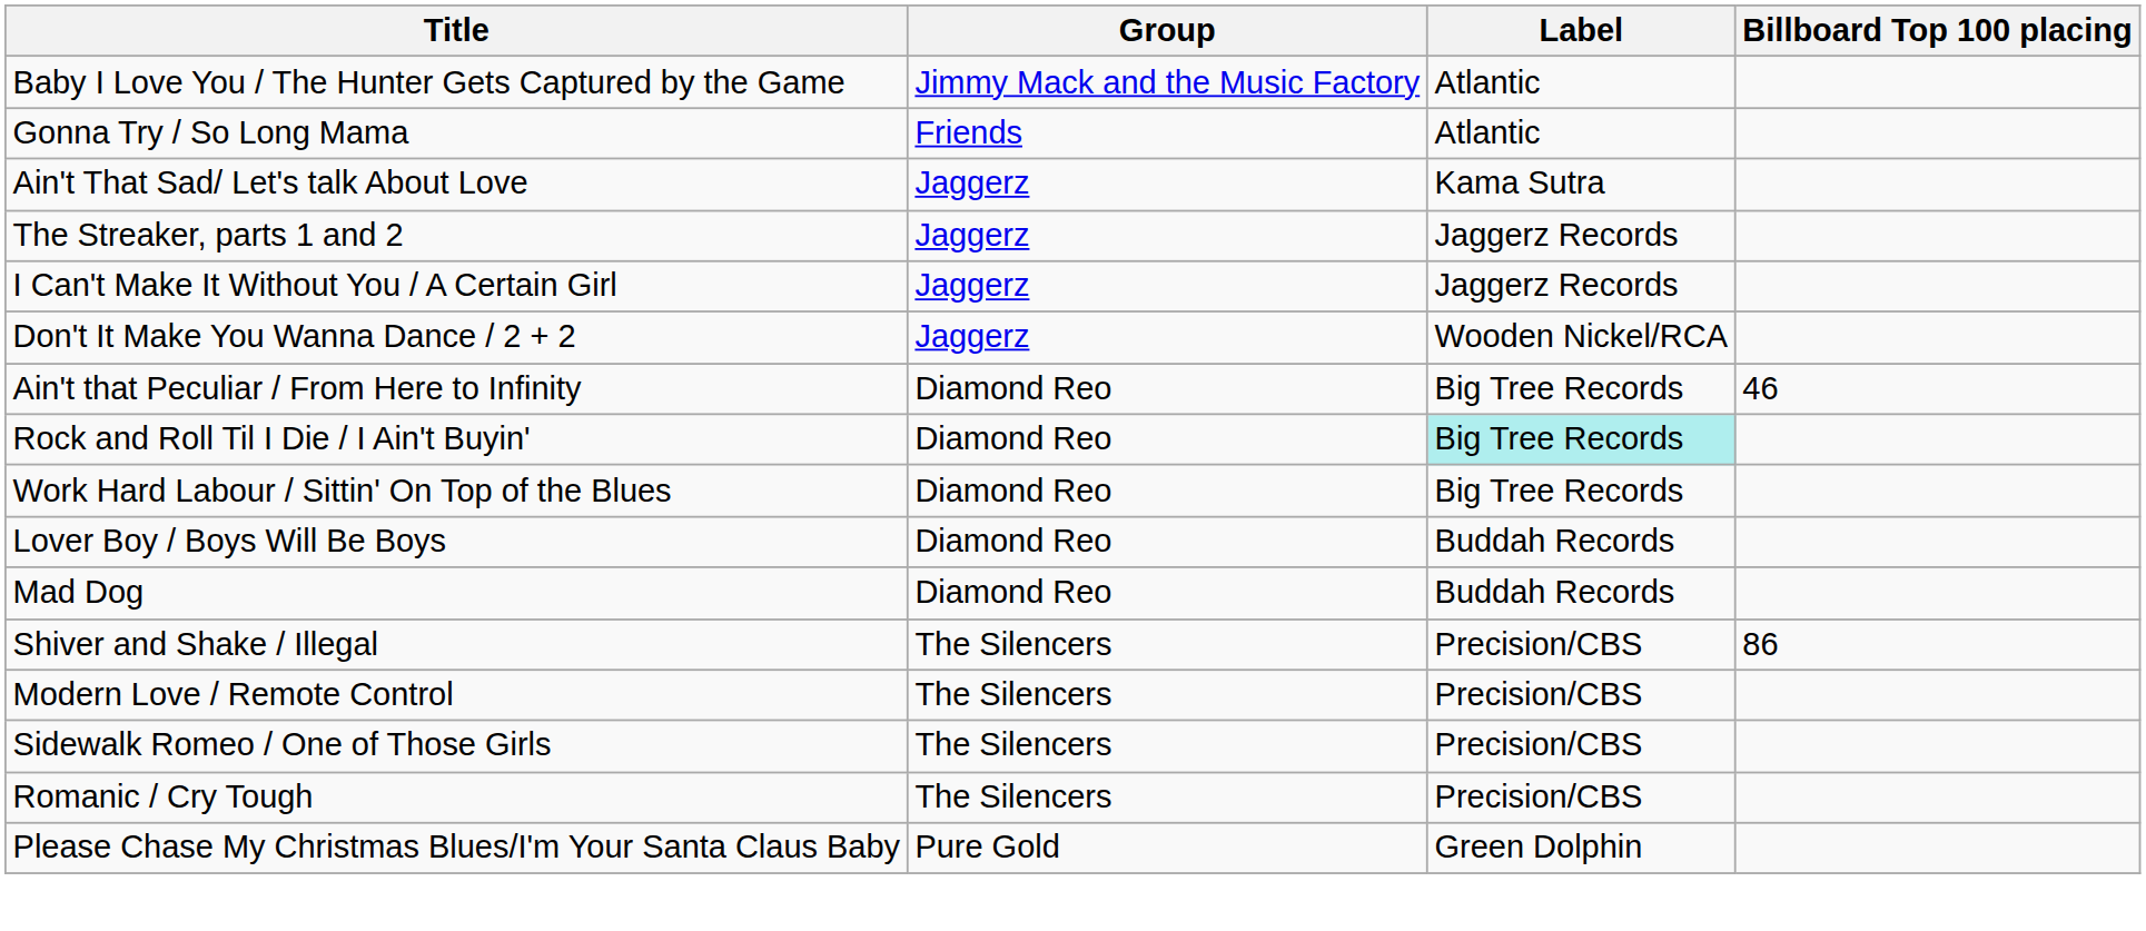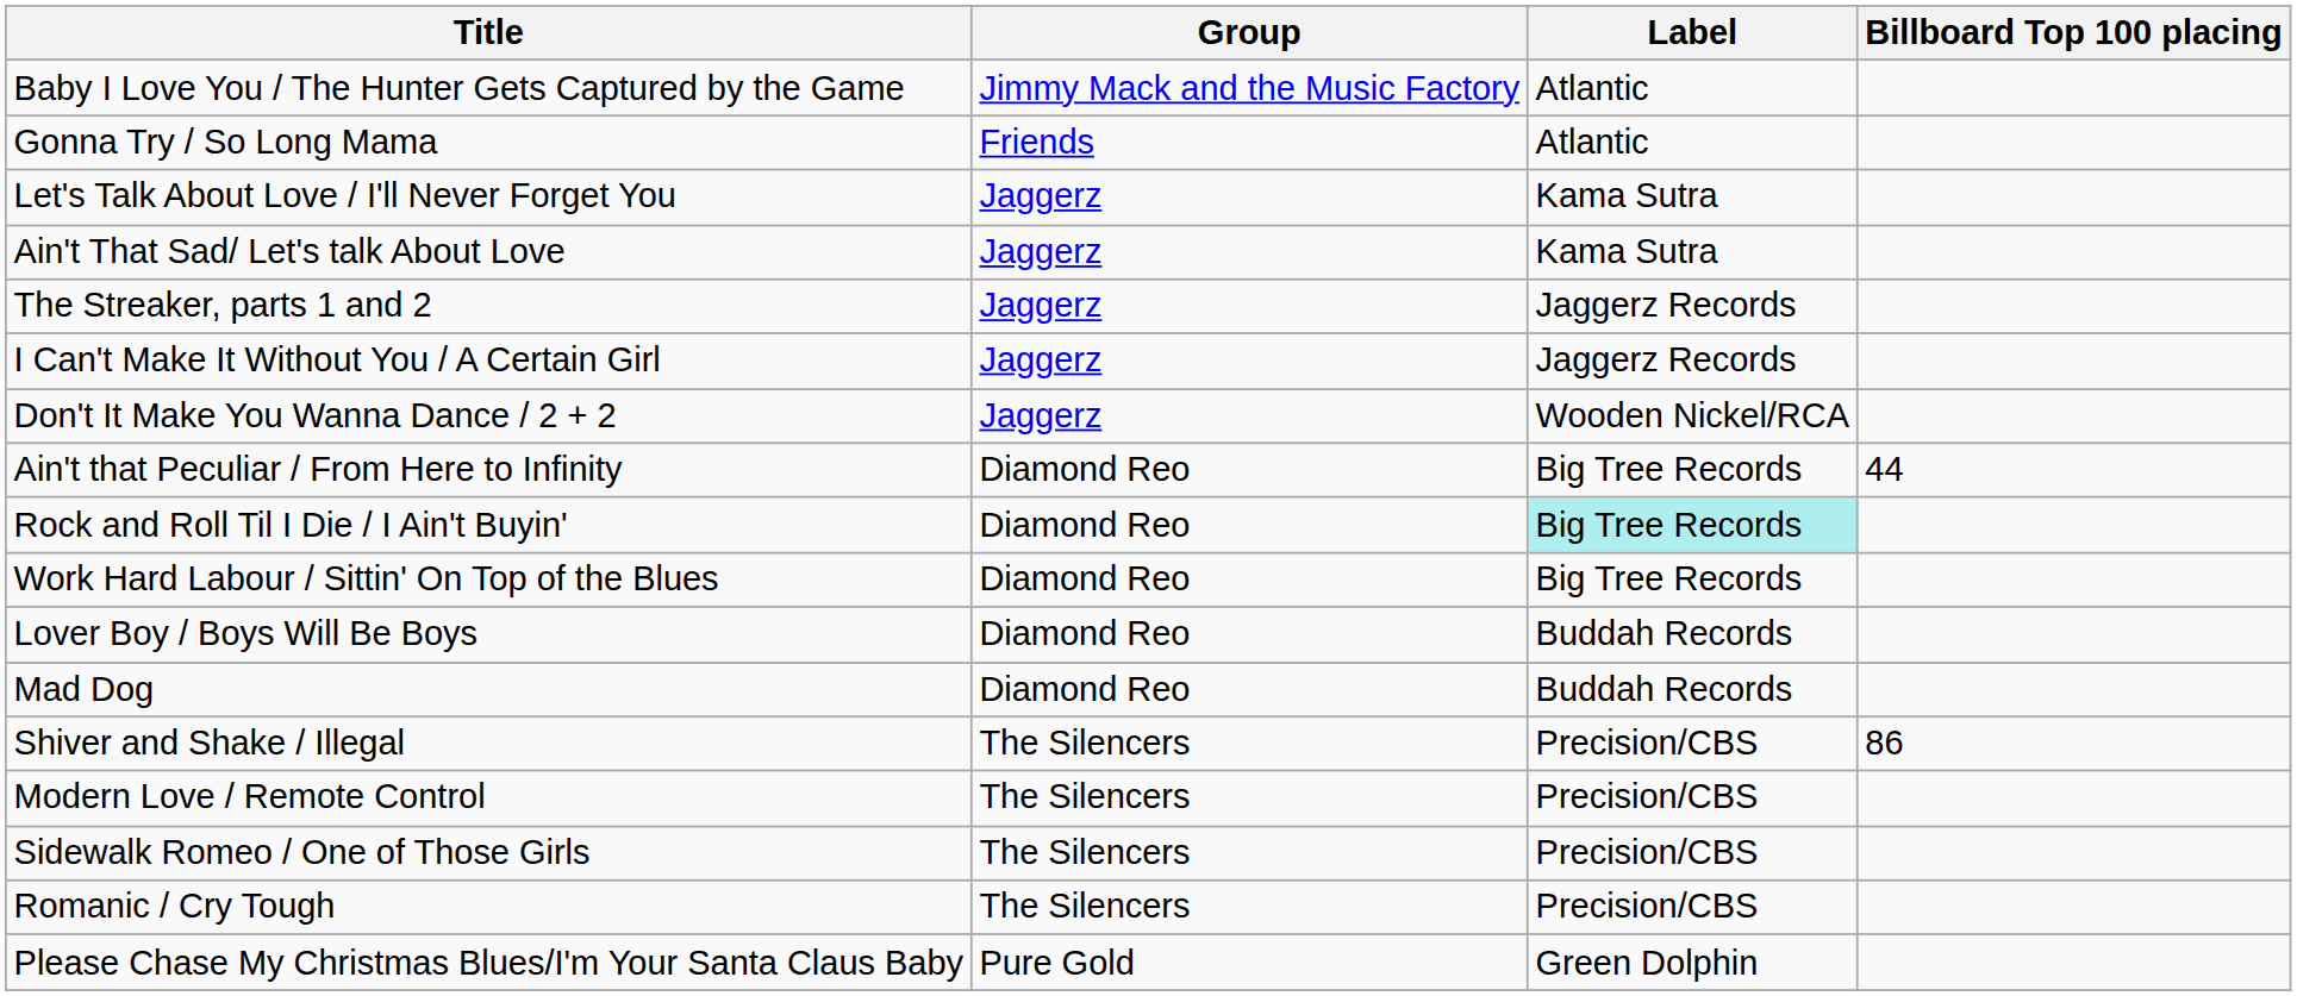+ row: Let's Talk About Love / I'll Never Forget You | Jaggerz | Kama Sutra
Ain't that Peculiar / From Here to Infinity | Billboard Top 100 placing: 46 -> 44
